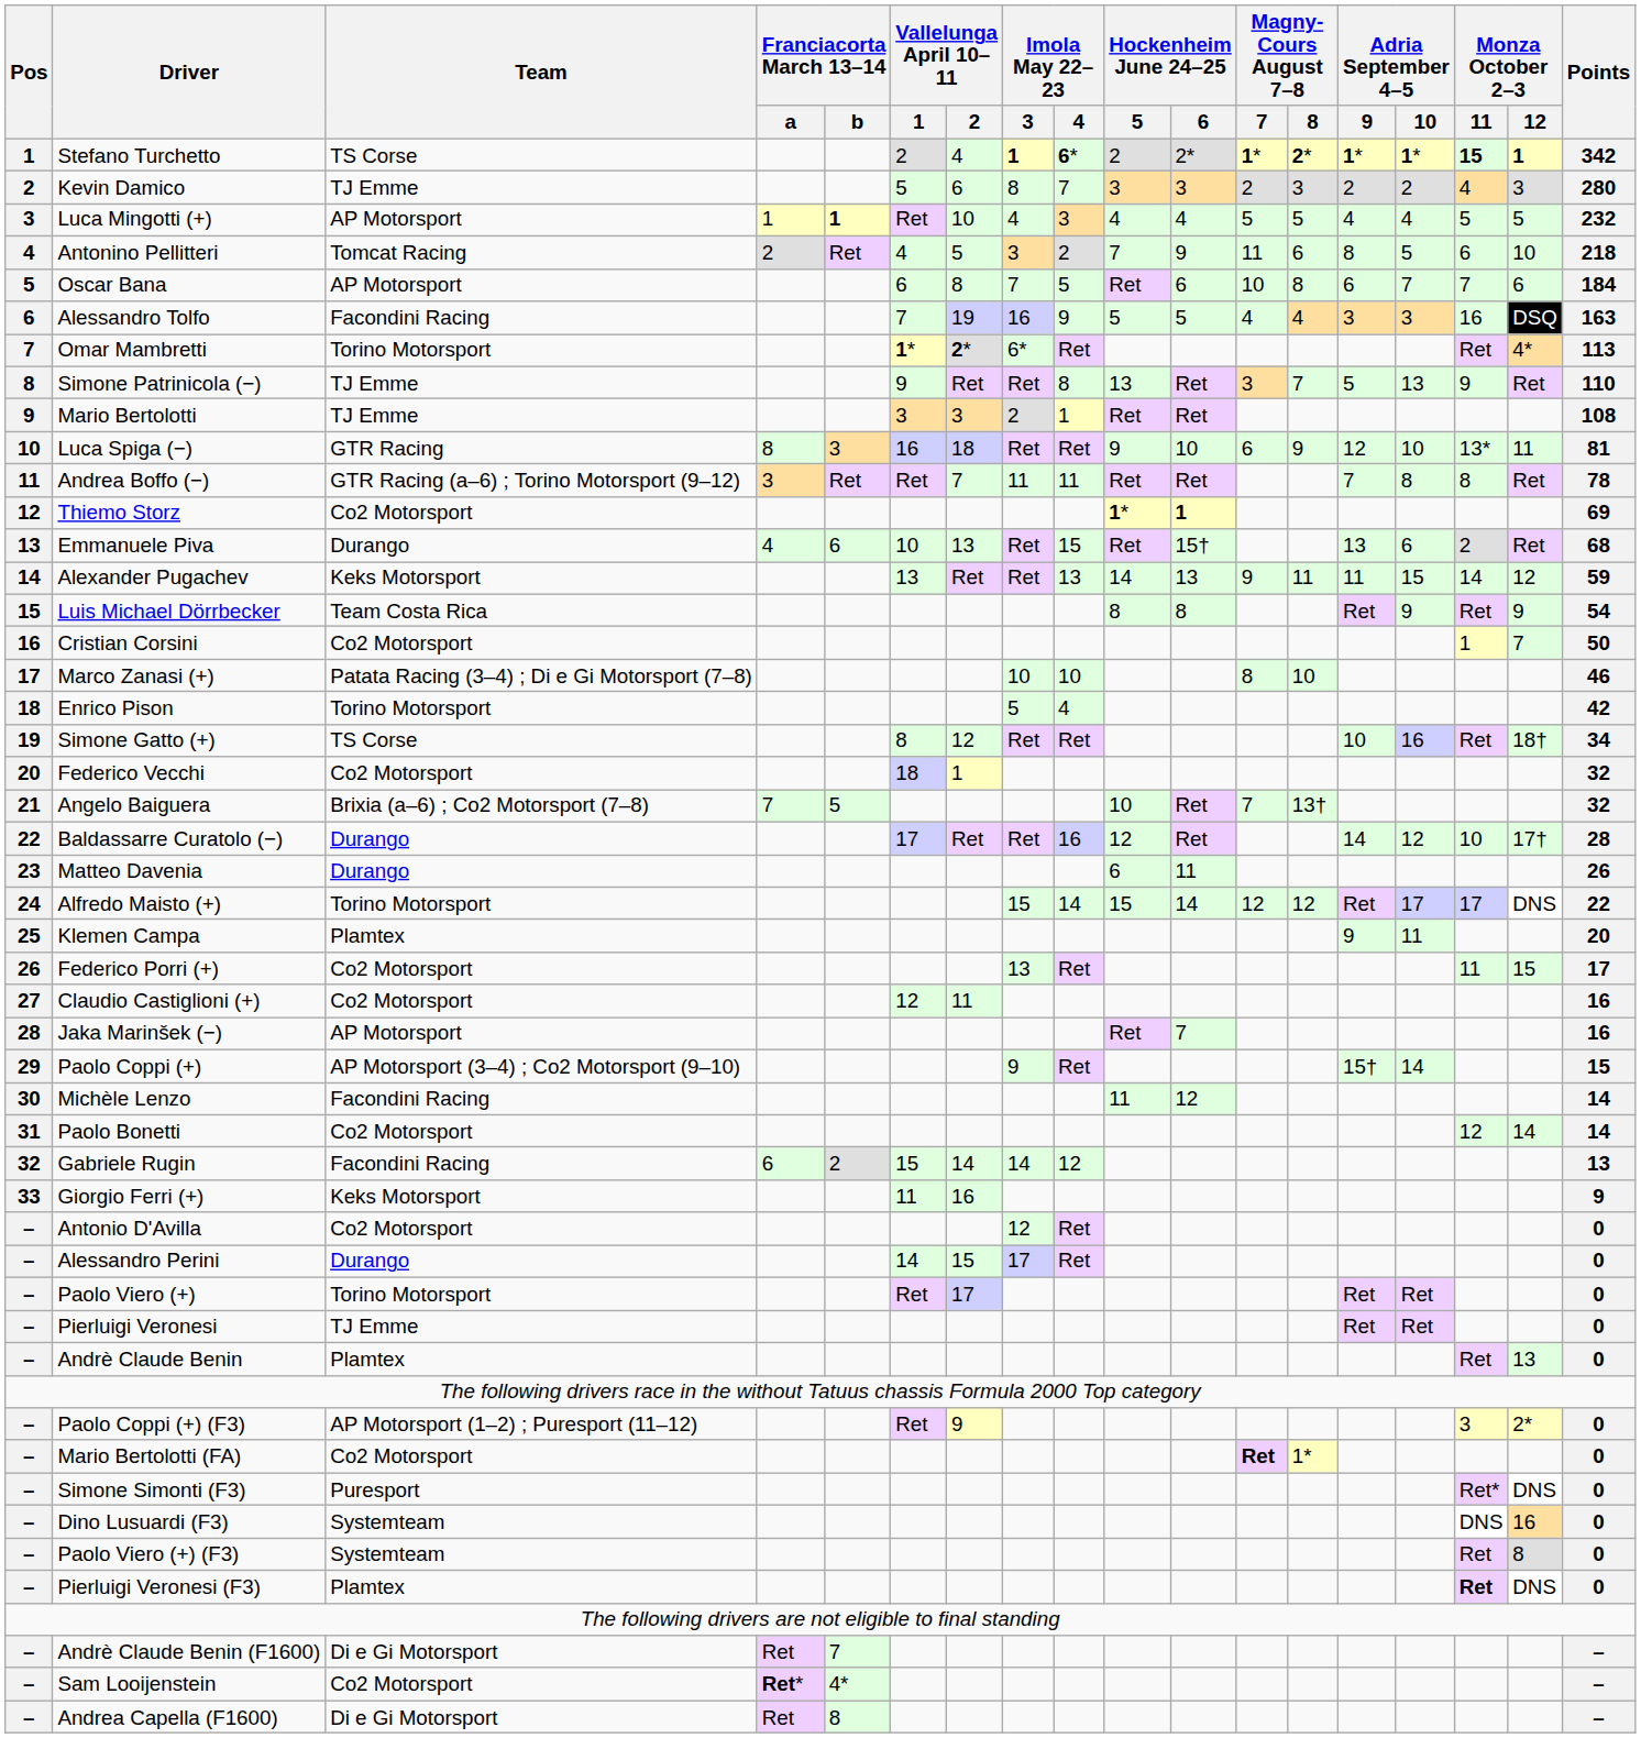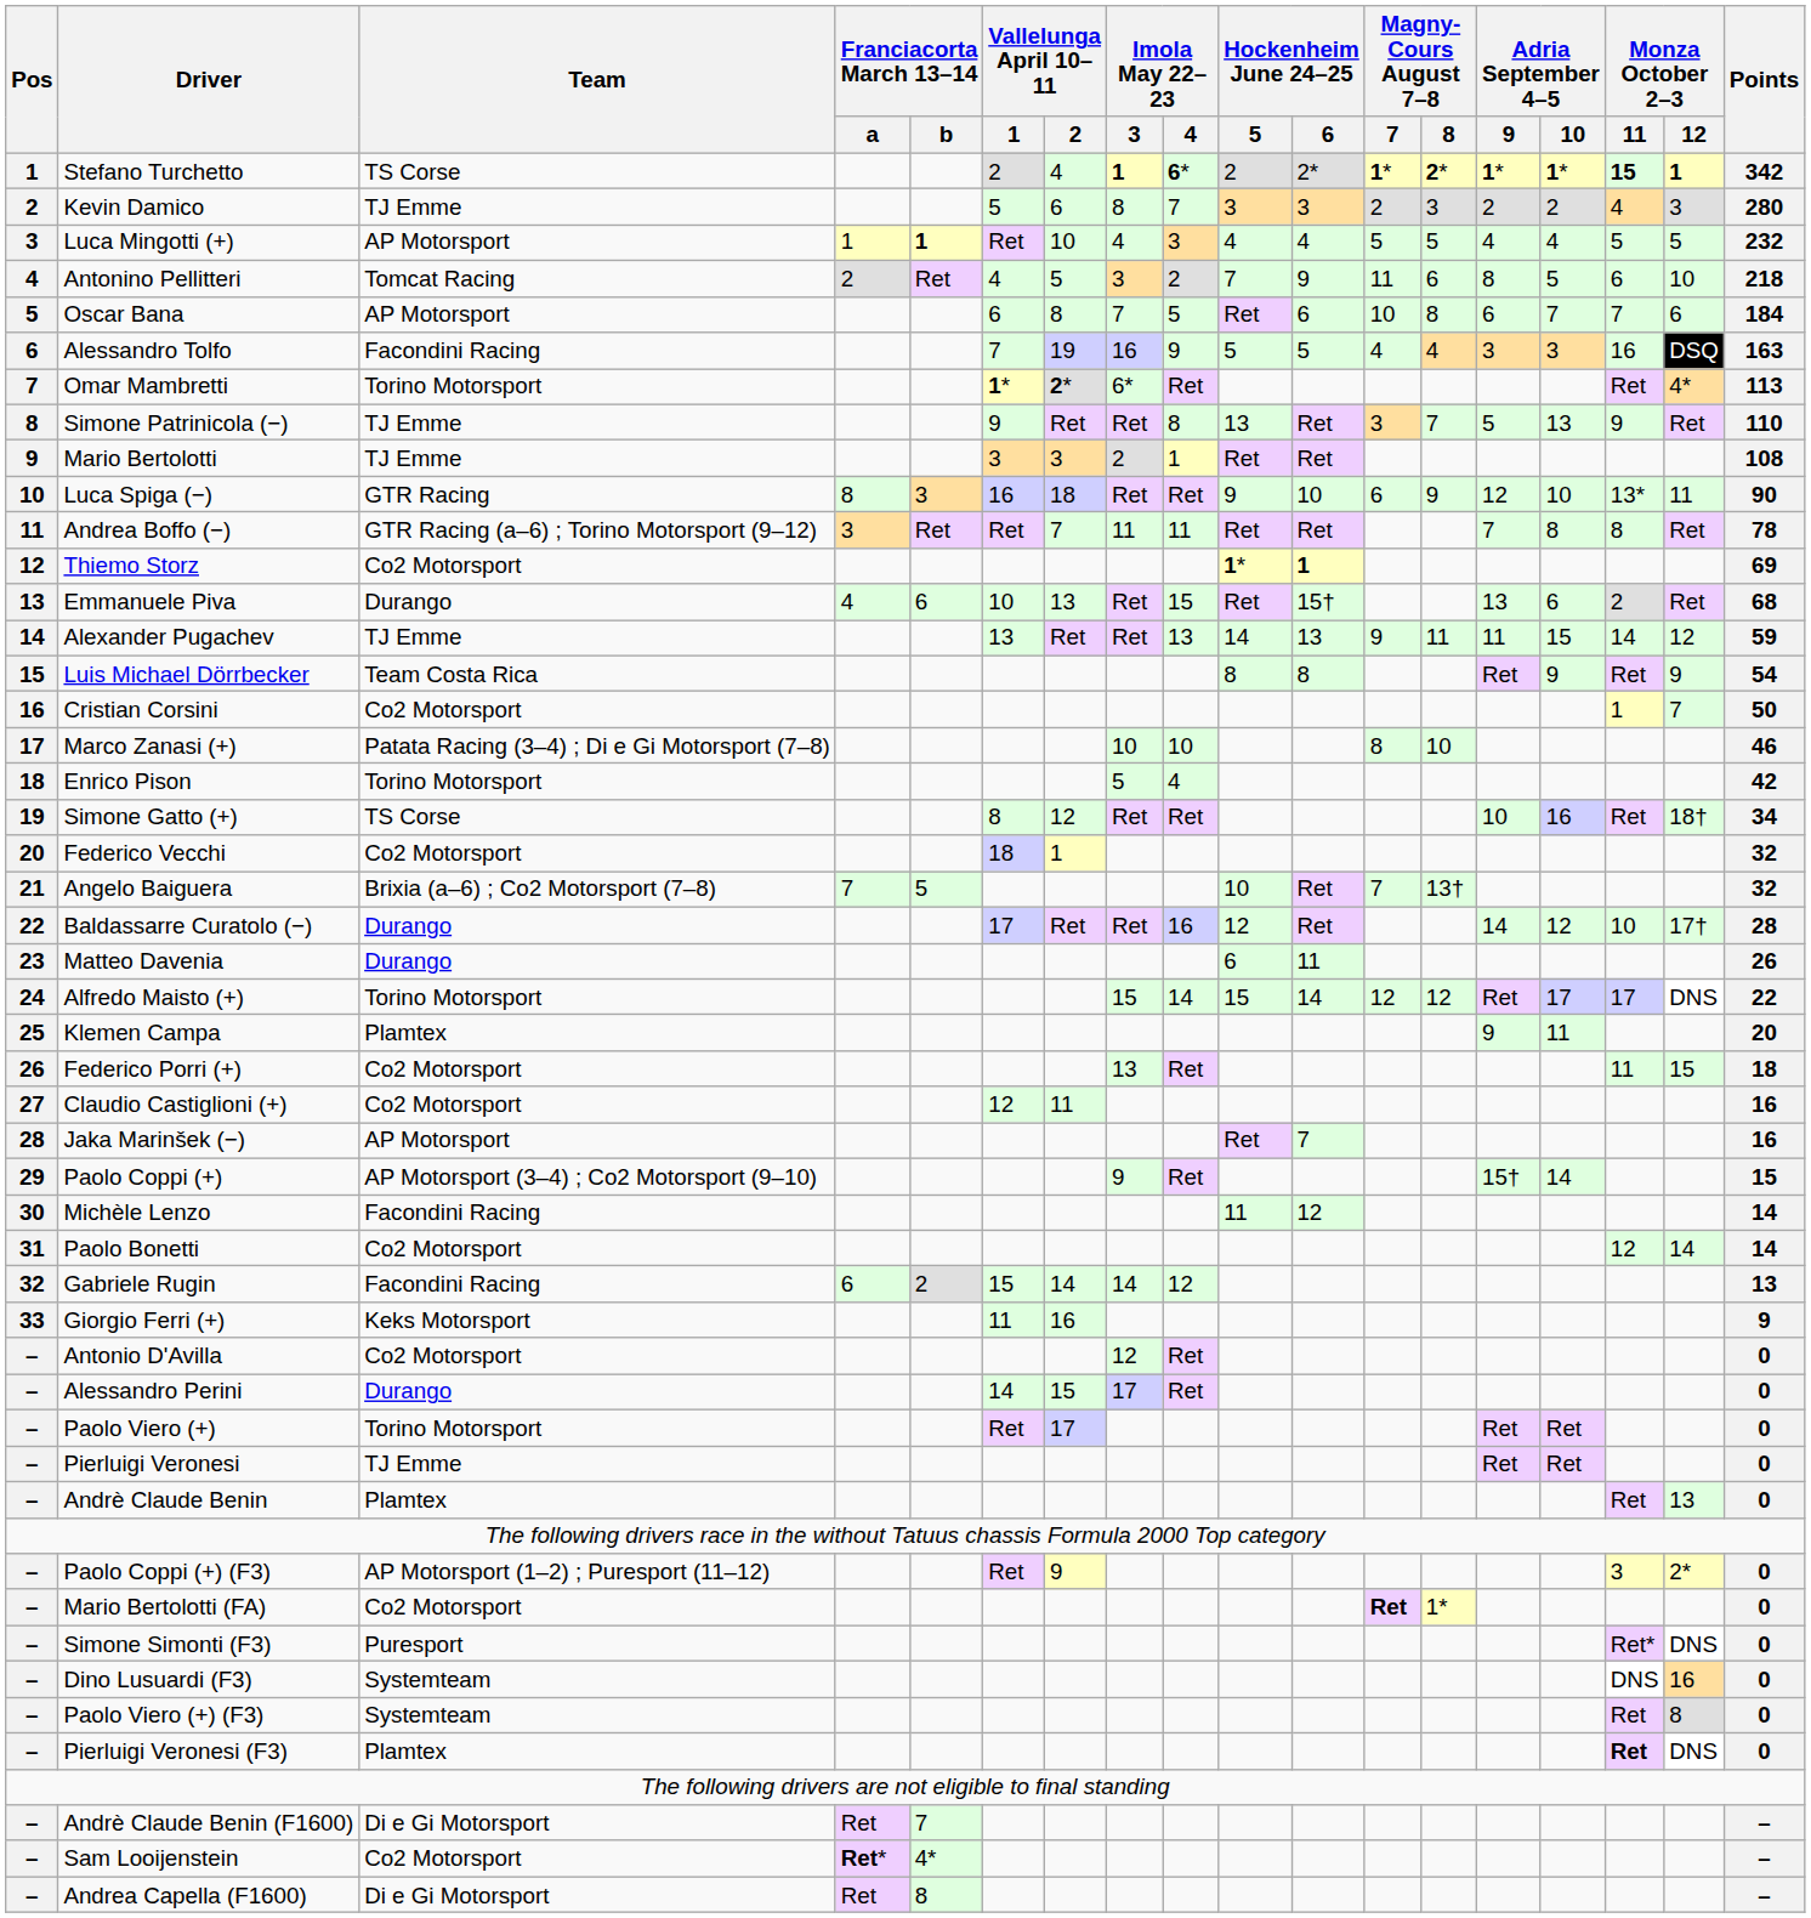Luca Spiga (−) | Points: 81 -> 90
Alexander Pugachev | Team: Keks Motorsport -> TJ Emme
Federico Porri (+) | Points: 17 -> 18
